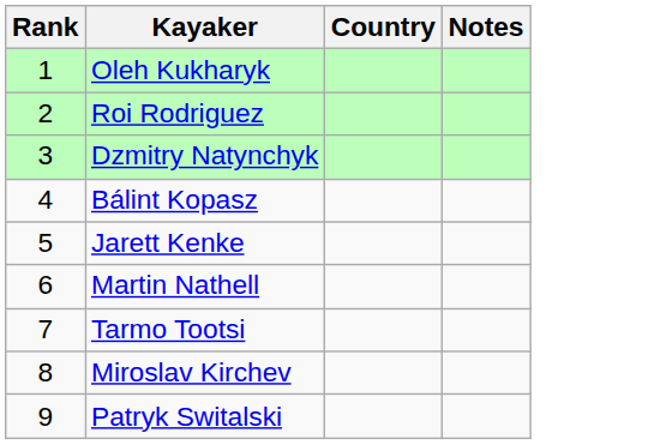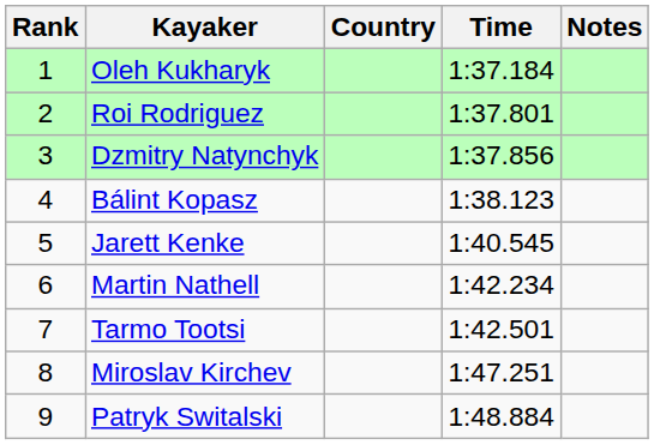+ column: Time | 1:37.184 | 1:37.801 | 1:37.856 | 1:38.123 | 1:40.545 | 1:42.234 | 1:42.501 | 1:47.251 | 1:48.884
